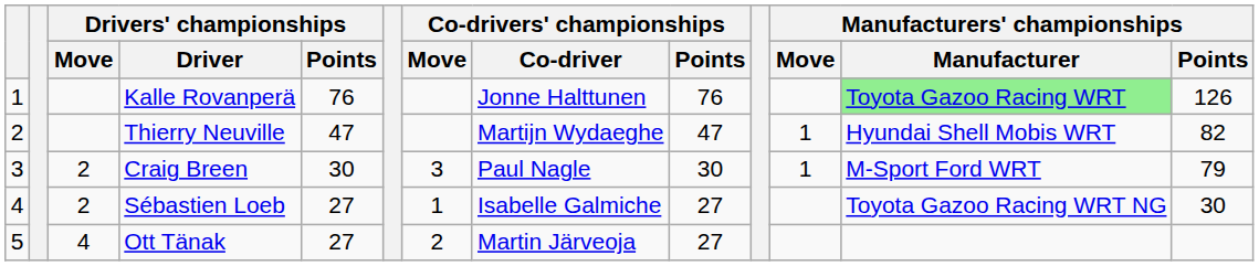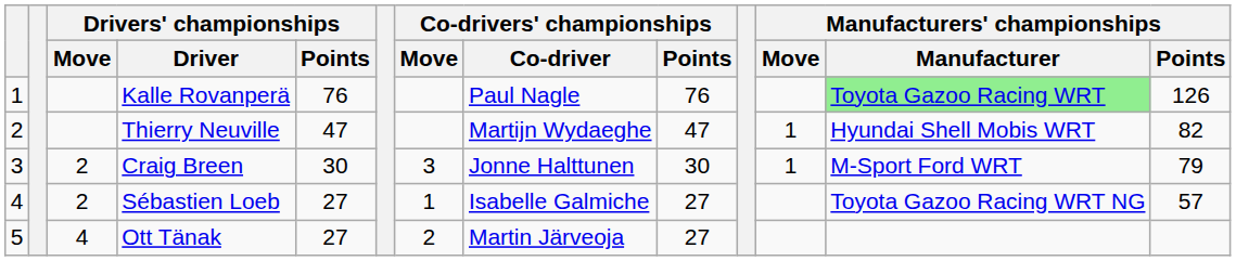Kalle Rovanperä | Co-drivers' championships / Co-driver: Jonne Halttunen -> Paul Nagle
Craig Breen | Co-drivers' championships / Co-driver: Paul Nagle -> Jonne Halttunen
Sébastien Loeb | Manufacturers' championships / Points: 30 -> 57
